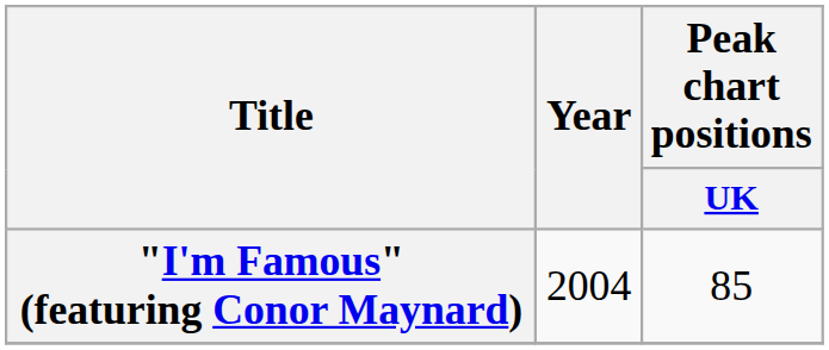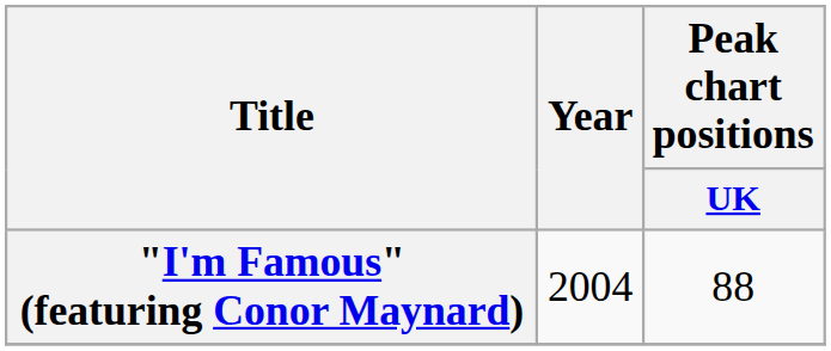"I'm Famous" (featuring Conor Maynard) | Peak chart positions / UK: 85 -> 88
